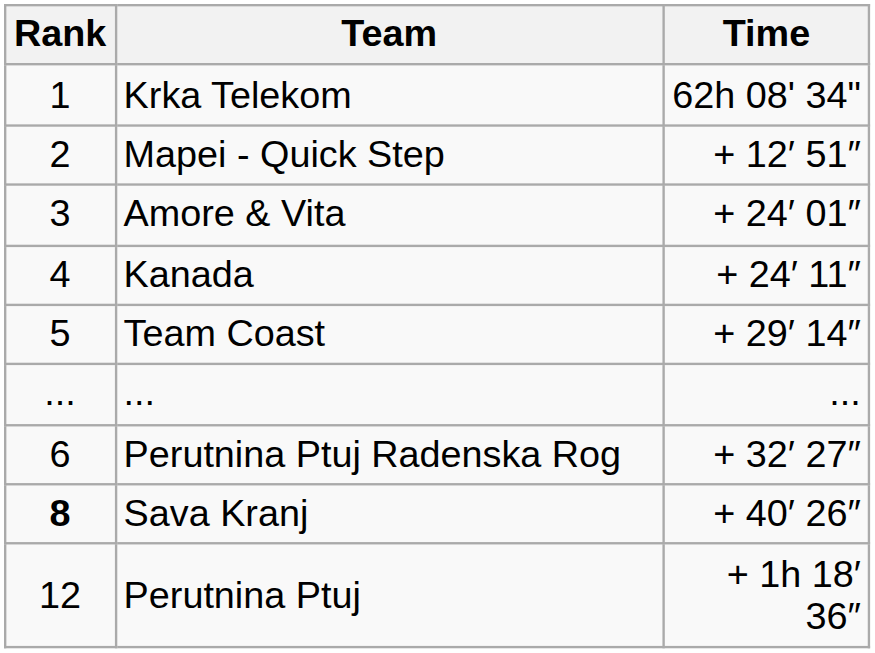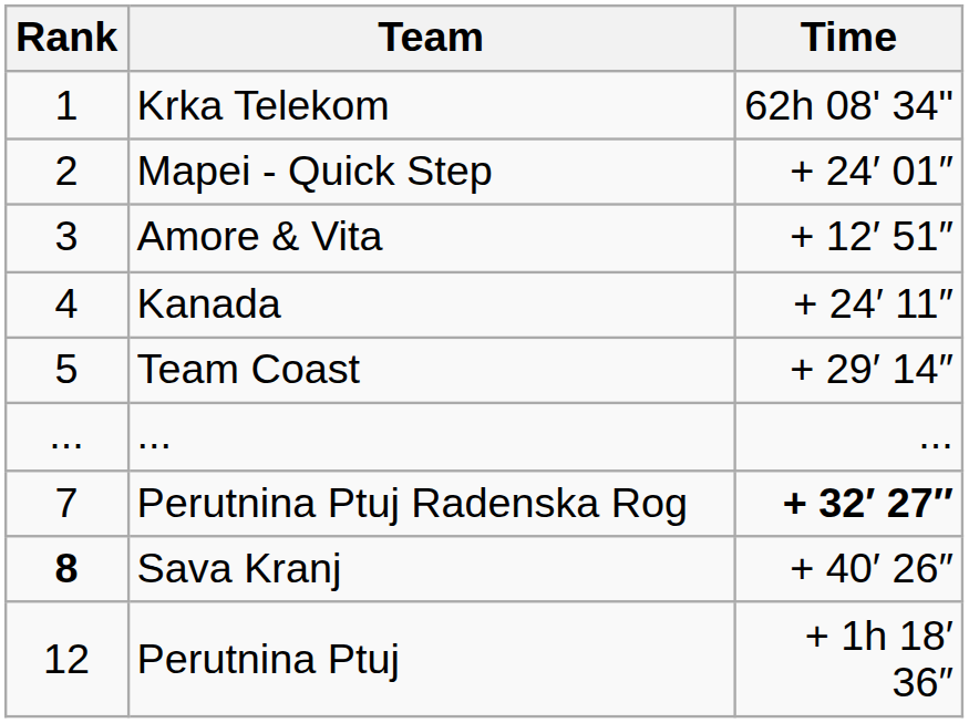Mapei - Quick Step | Time: + 12′ 51″ -> + 24′ 01″
Amore & Vita | Time: + 24′ 01″ -> + 12′ 51″
Perutnina Ptuj Radenska Rog | Rank: 6 -> 7
Perutnina Ptuj Radenska Rog | Time: normal -> bold
